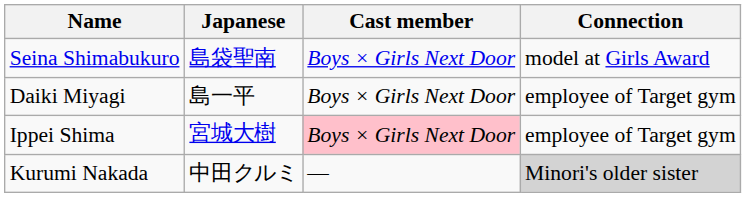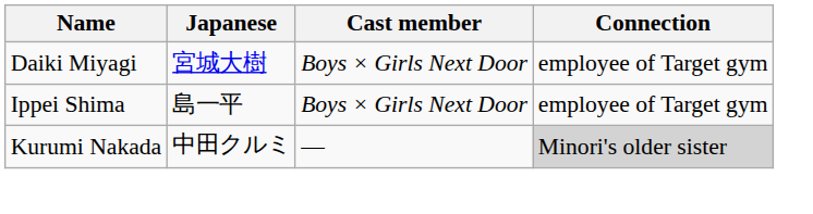- row: Seina Shimabukuro | 島袋聖南 | Boys × Girls Next Door | model at Girls Award
Daiki Miyagi | Japanese: 島一平 -> 宮城大樹
Ippei Shima | Japanese: 宮城大樹 -> 島一平
Ippei Shima | Cast member: pink background -> no background
